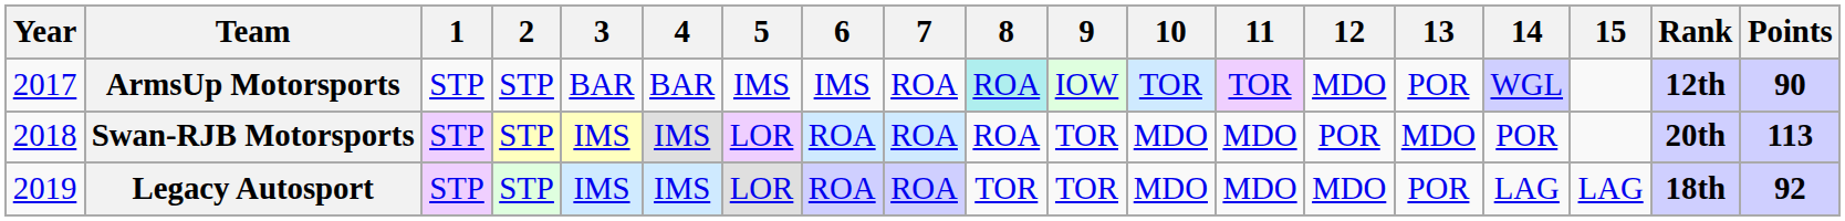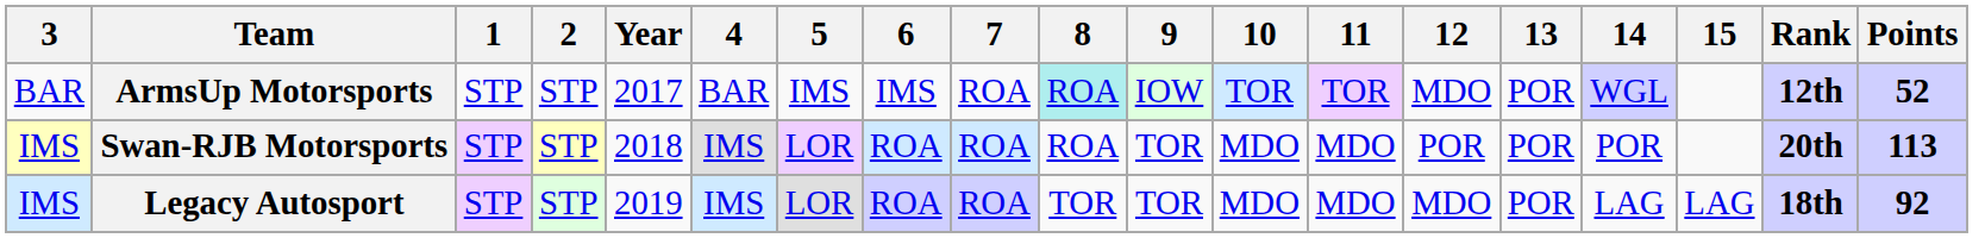columns swapped: Year <-> 3
ArmsUp Motorsports | Points: 90 -> 52
Swan-RJB Motorsports | 13: MDO -> POR
